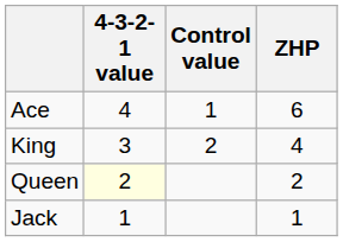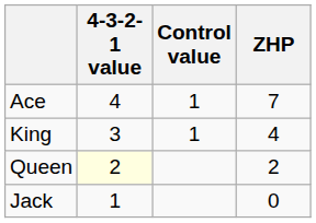Ace | ZHP: 6 -> 7
King | Control value: 2 -> 1
Jack | ZHP: 1 -> 0
